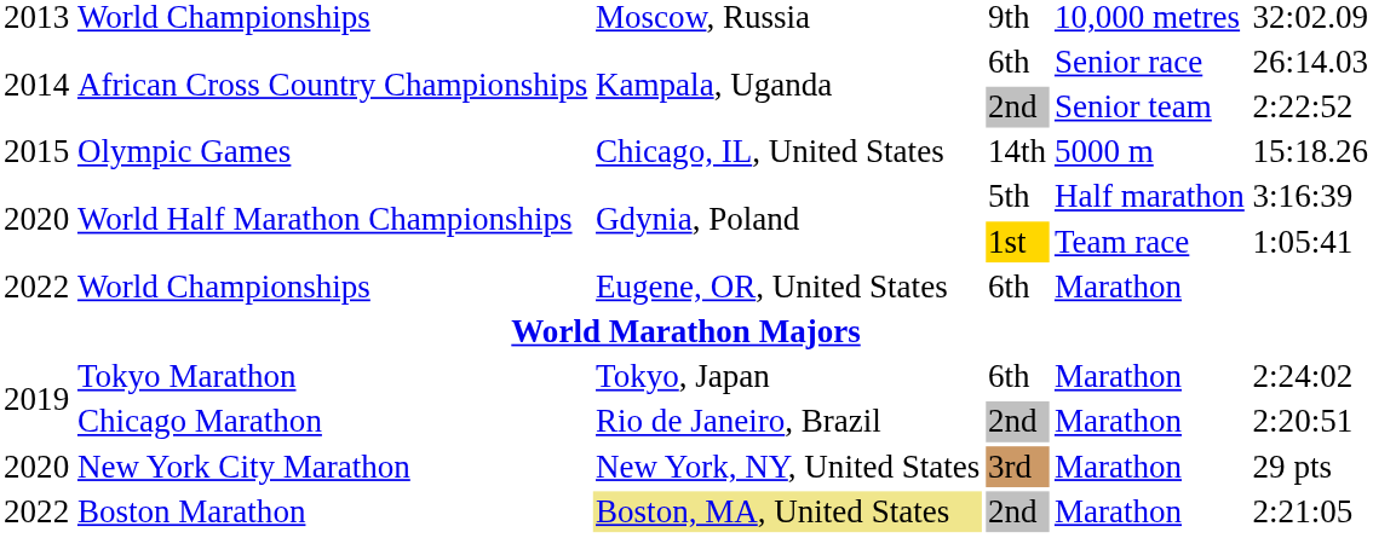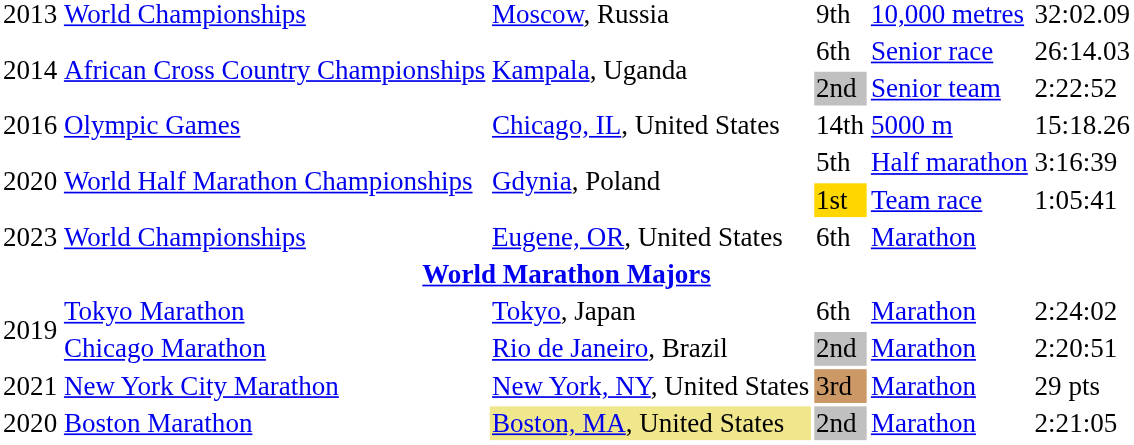Olympic Games | column 1: 2015 -> 2016
World Championships / 6th | column 1: 2022 -> 2023
New York City Marathon | column 1: 2020 -> 2021
Boston Marathon | column 1: 2022 -> 2020
